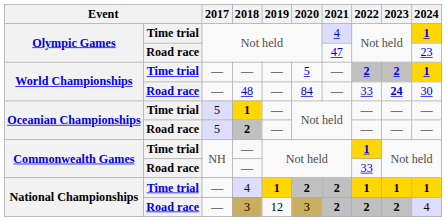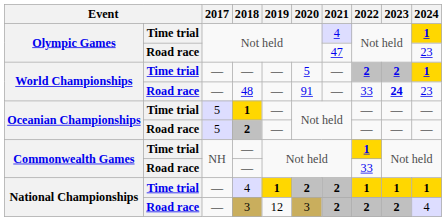48 | 2020: 84 -> 91
48 | 2024: 30 -> 23
